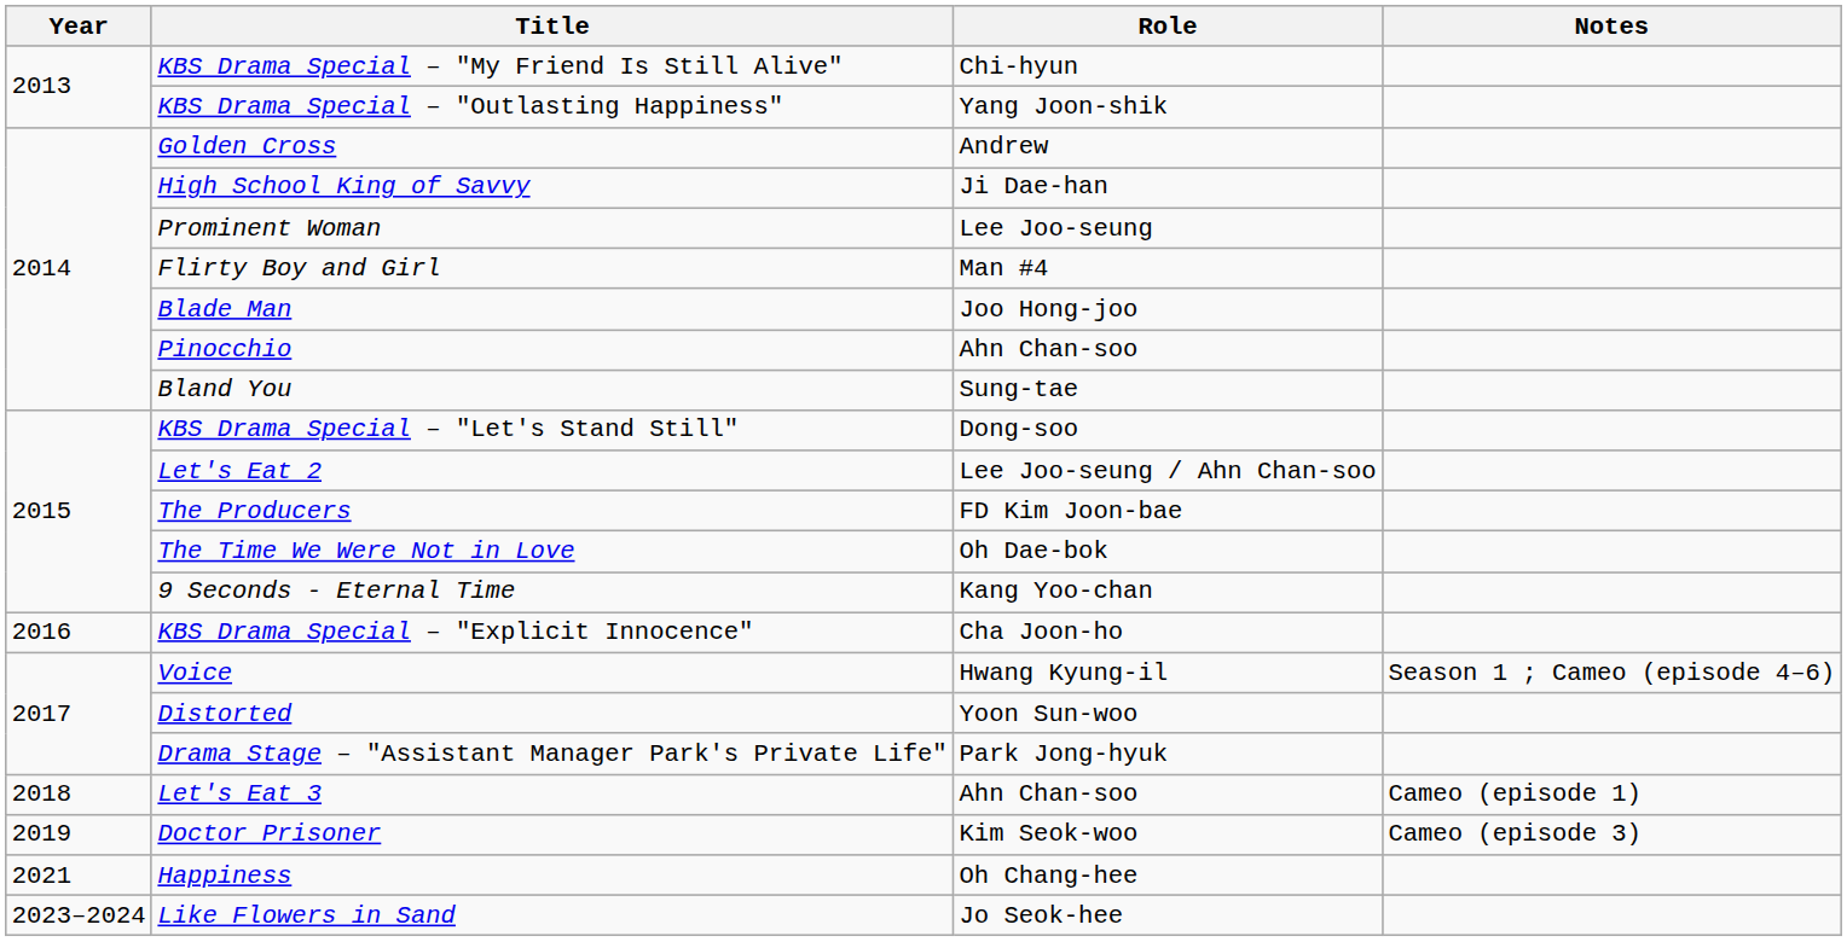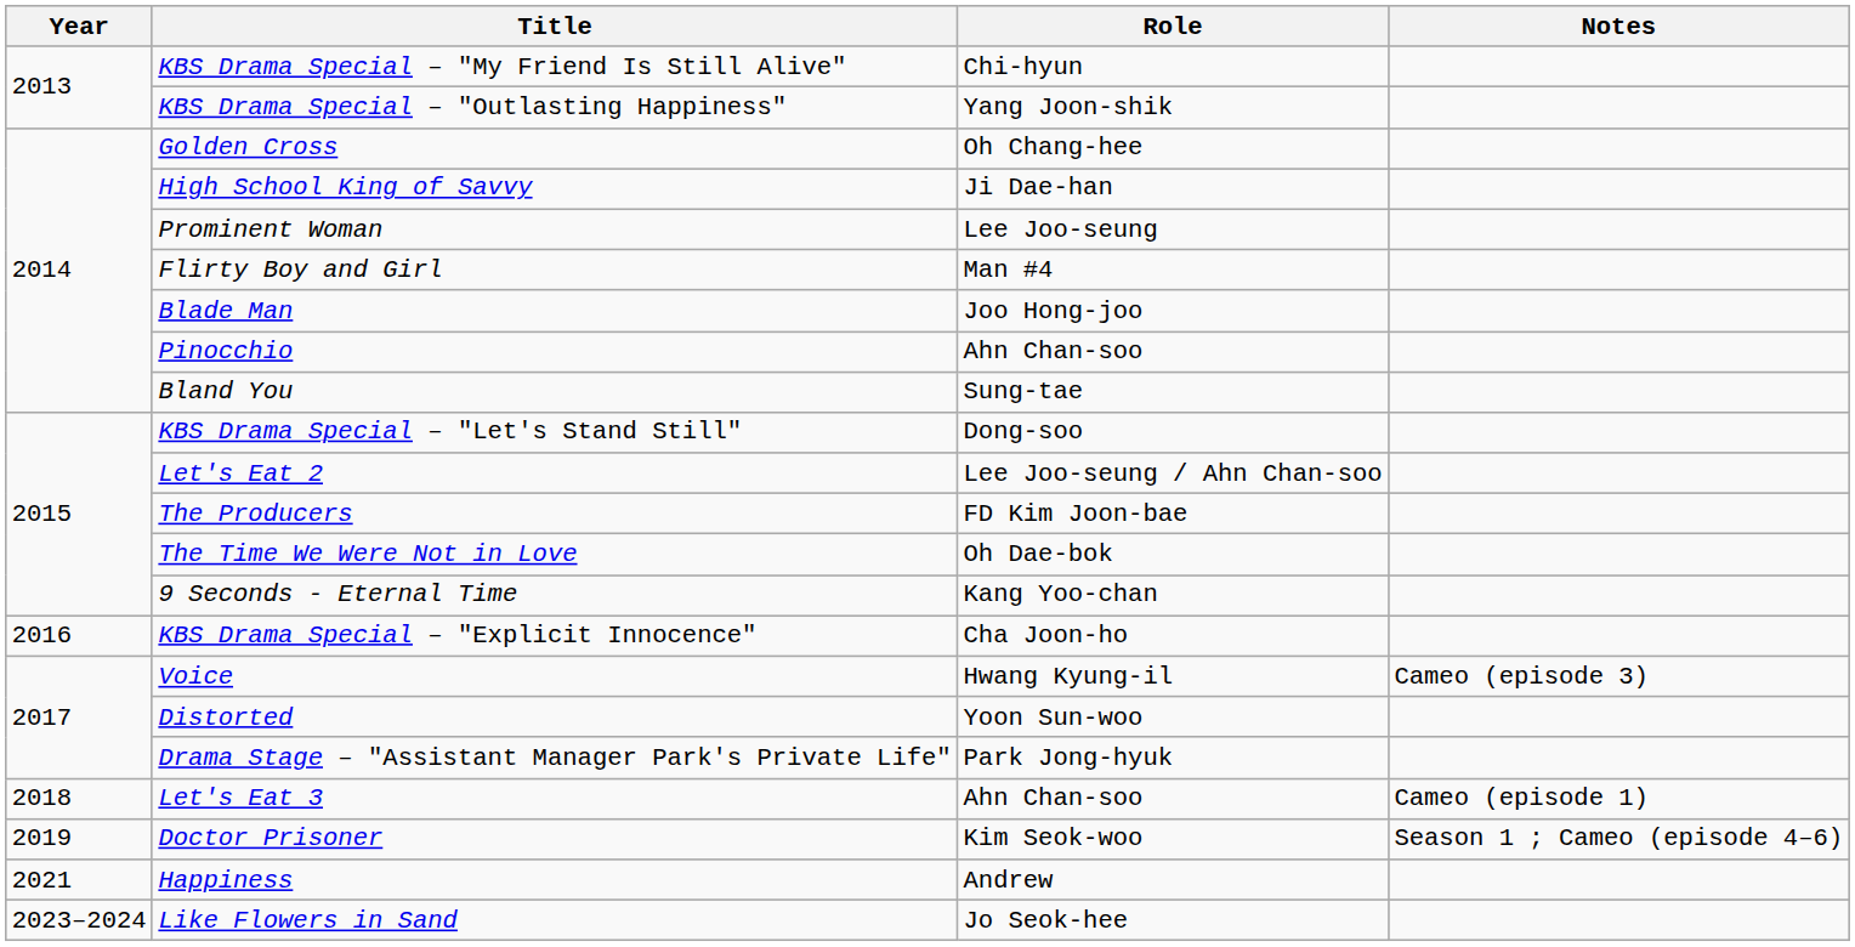Golden Cross | Role: Andrew -> Oh Chang-hee
Voice | Notes: Season 1 ; Cameo (episode 4–6) -> Cameo (episode 3)
Doctor Prisoner | Notes: Cameo (episode 3) -> Season 1 ; Cameo (episode 4–6)
Happiness | Role: Oh Chang-hee -> Andrew
